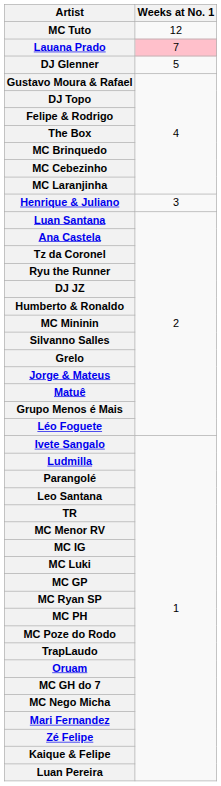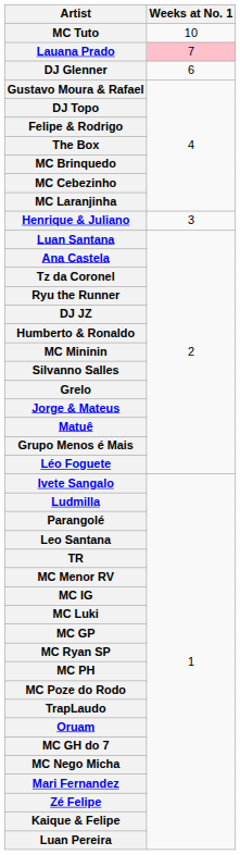MC Tuto | Weeks at No. 1: 12 -> 10
DJ Glenner | Weeks at No. 1: 5 -> 6
